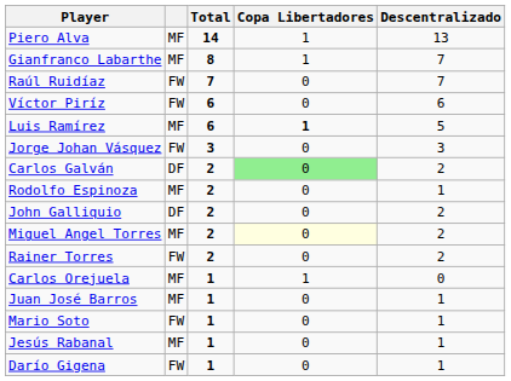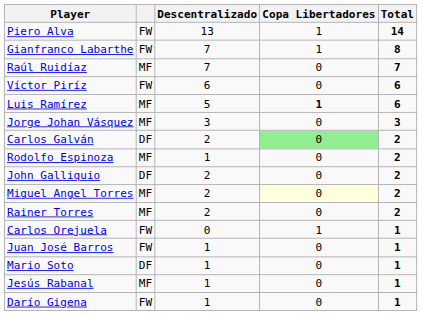columns swapped: Descentralizado <-> Total
Piero Alva | column 2: MF -> FW
Gianfranco Labarthe | column 2: MF -> FW
Raúl Ruidíaz | column 2: FW -> MF
Jorge Johan Vásquez | column 2: FW -> MF
Rainer Torres | column 2: FW -> MF
Carlos Orejuela | column 2: MF -> FW
Juan José Barros | column 2: MF -> FW
Mario Soto | column 2: FW -> DF
